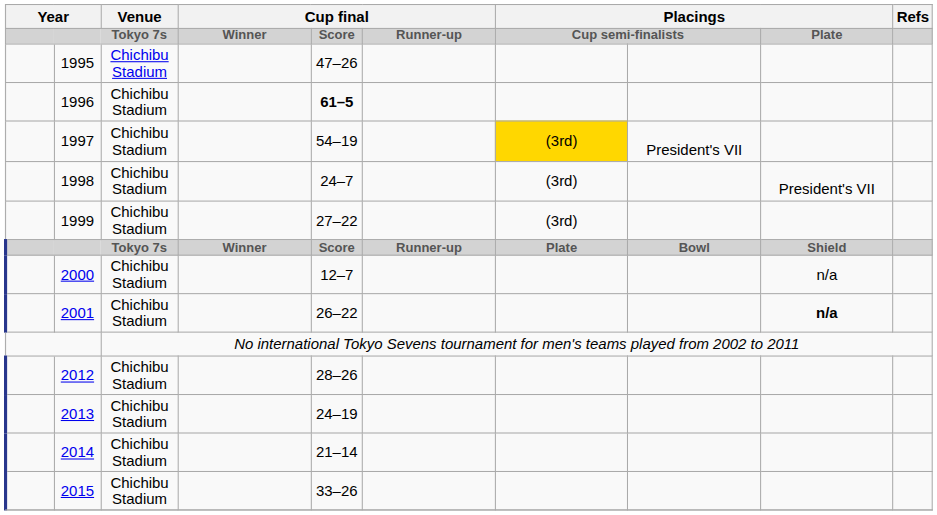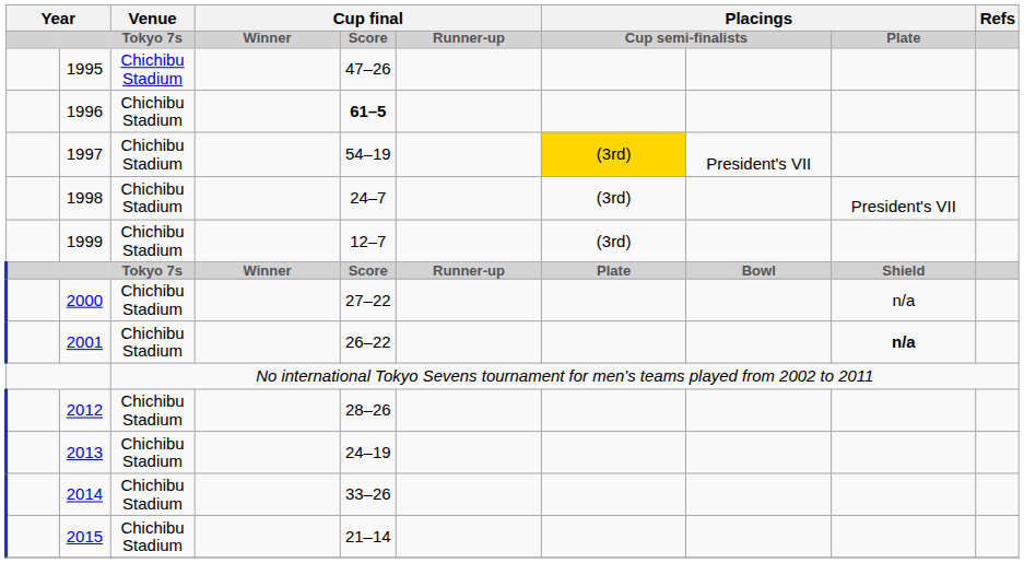1999 | column 5: 27–22 -> 12–7
2000 | column 5: 12–7 -> 27–22
2014 | column 5: 21–14 -> 33–26
2015 | column 5: 33–26 -> 21–14
